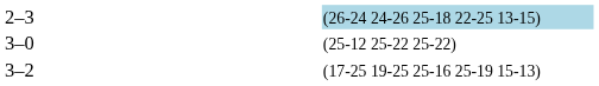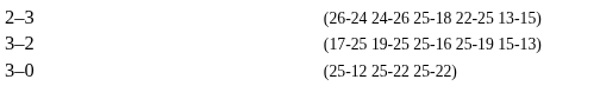2–3 | column 4: lightblue background -> no background
rows swapped: 3–2 <-> 3–0
